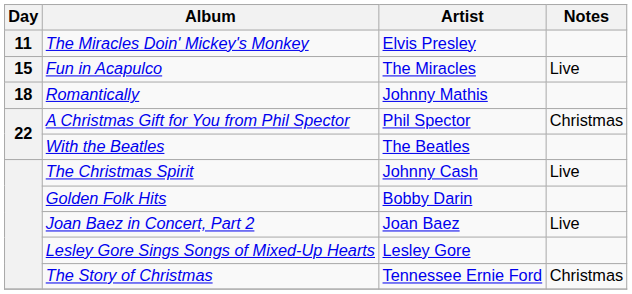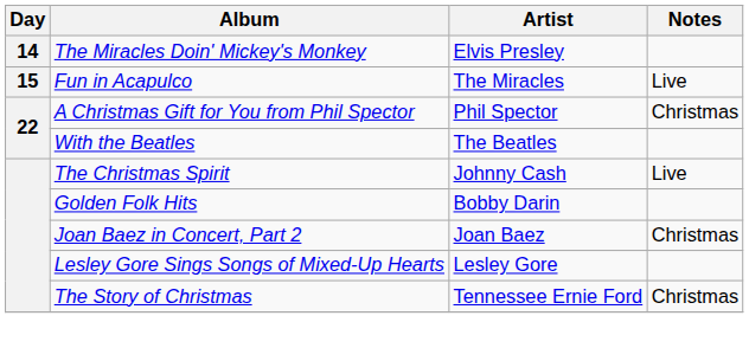The Miracles Doin' Mickey's Monkey | Day: 11 -> 14
- row: 18 | Romantically | Johnny Mathis
Joan Baez in Concert, Part 2 | Notes: Live -> Christmas
